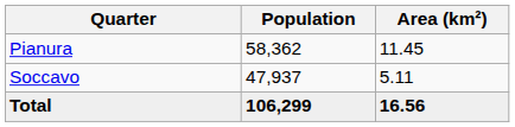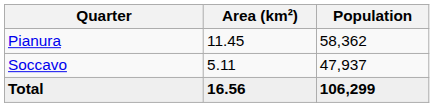columns swapped: Population <-> Area (km²)
